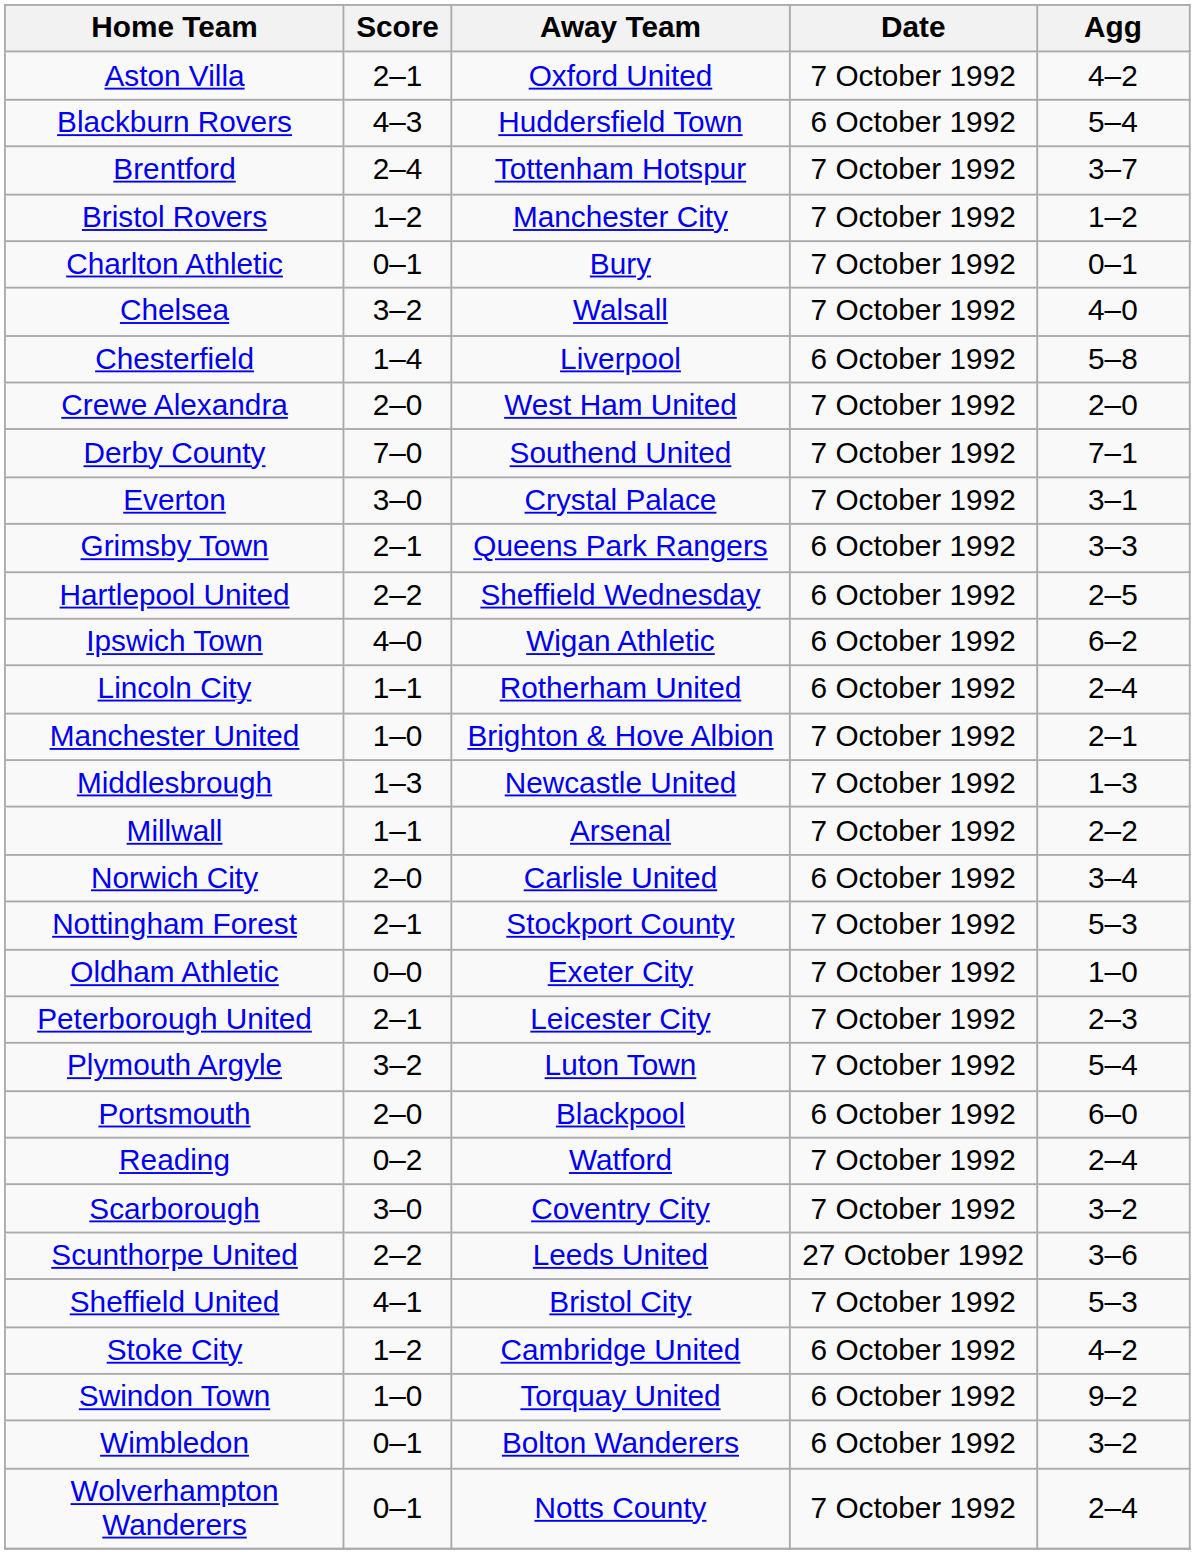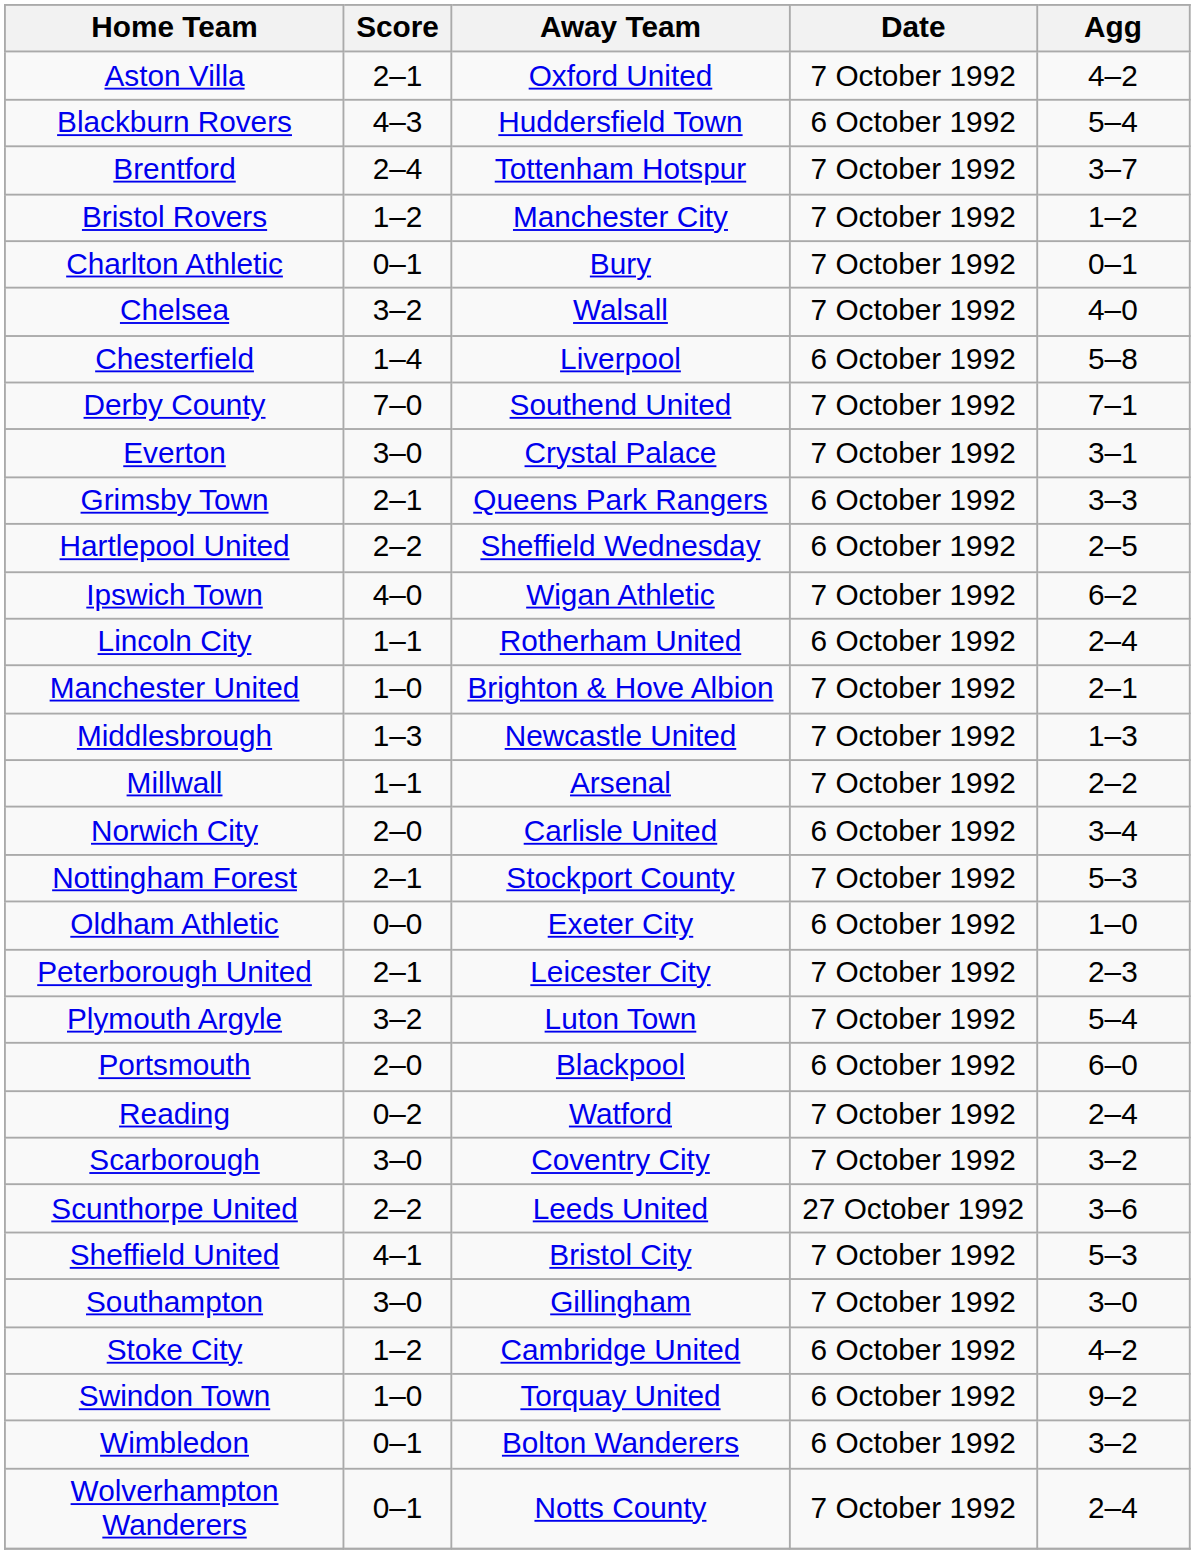- row: Crewe Alexandra | 2–0 | West Ham United | 7 October 1992 | 2–0
Ipswich Town | Date: 6 October 1992 -> 7 October 1992
Oldham Athletic | Date: 7 October 1992 -> 6 October 1992
+ row: Southampton | 3–0 | Gillingham | 7 October 1992 | 3–0
